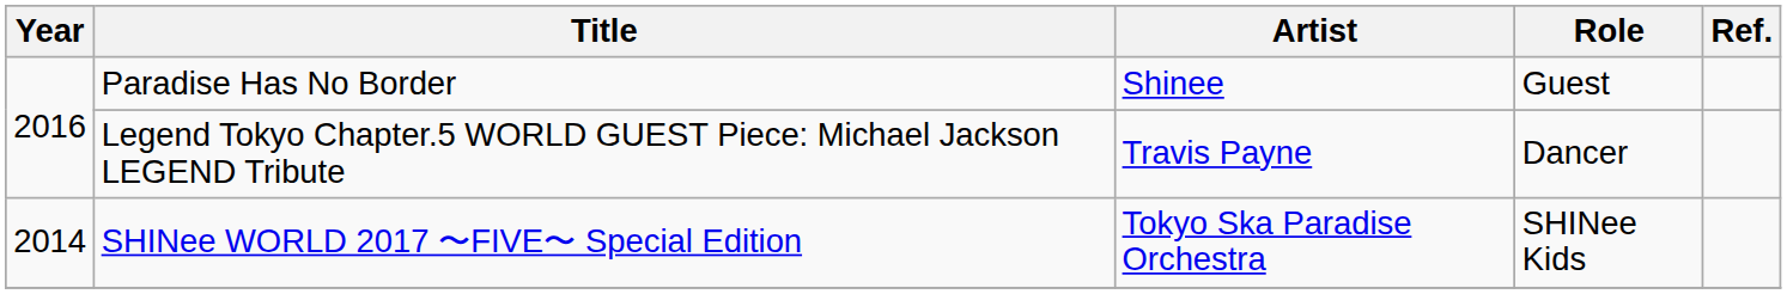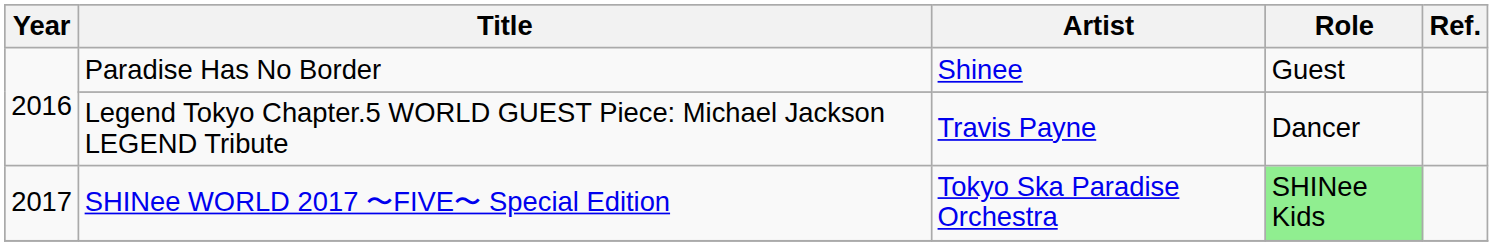SHINee WORLD 2017 〜FIVE〜 Special Edition | Year: 2014 -> 2017
SHINee WORLD 2017 〜FIVE〜 Special Edition | Role: no background -> lightgreen background
